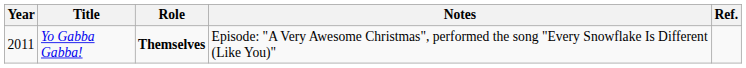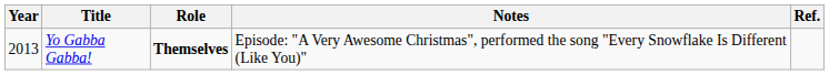Yo Gabba Gabba! | Year: 2011 -> 2013
